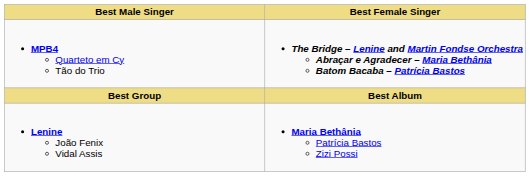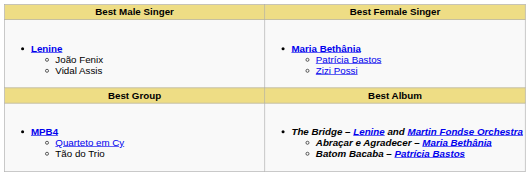rows swapped: Lenine João Fenix Vidal Assis <-> MPB4 Quarteto em Cy Tão do Trio
